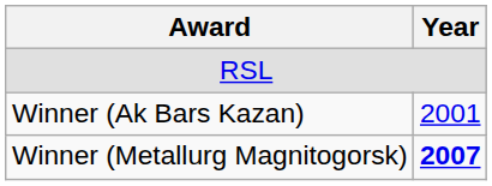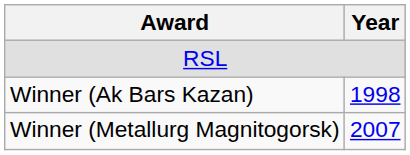Winner (Ak Bars Kazan) | Year: 2001 -> 1998
Winner (Metallurg Magnitogorsk) | Year: bold -> normal
